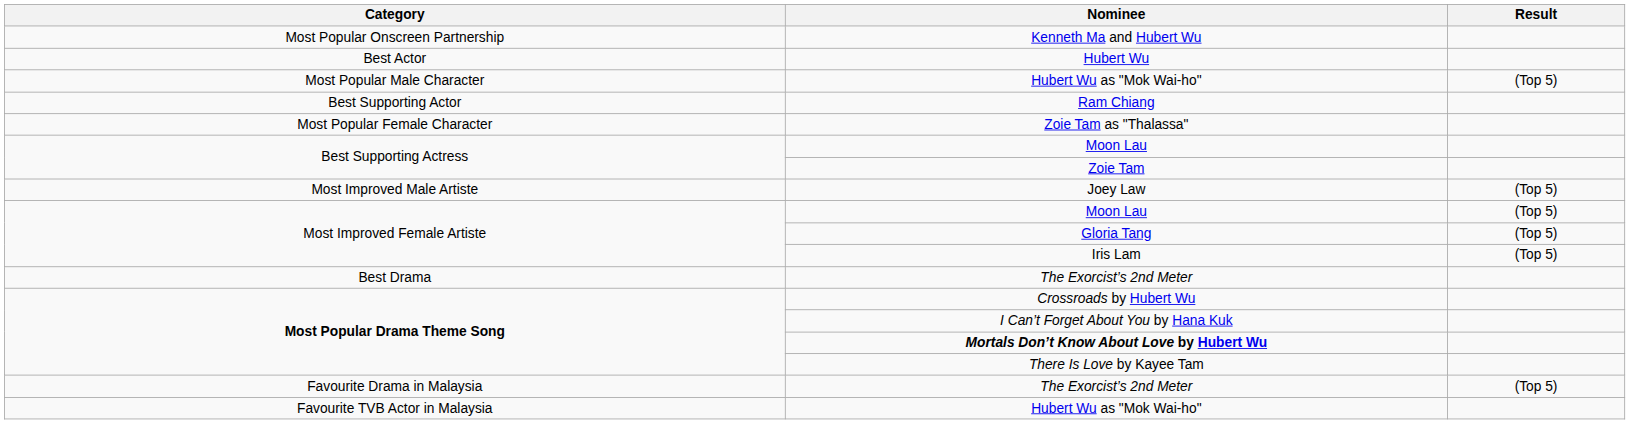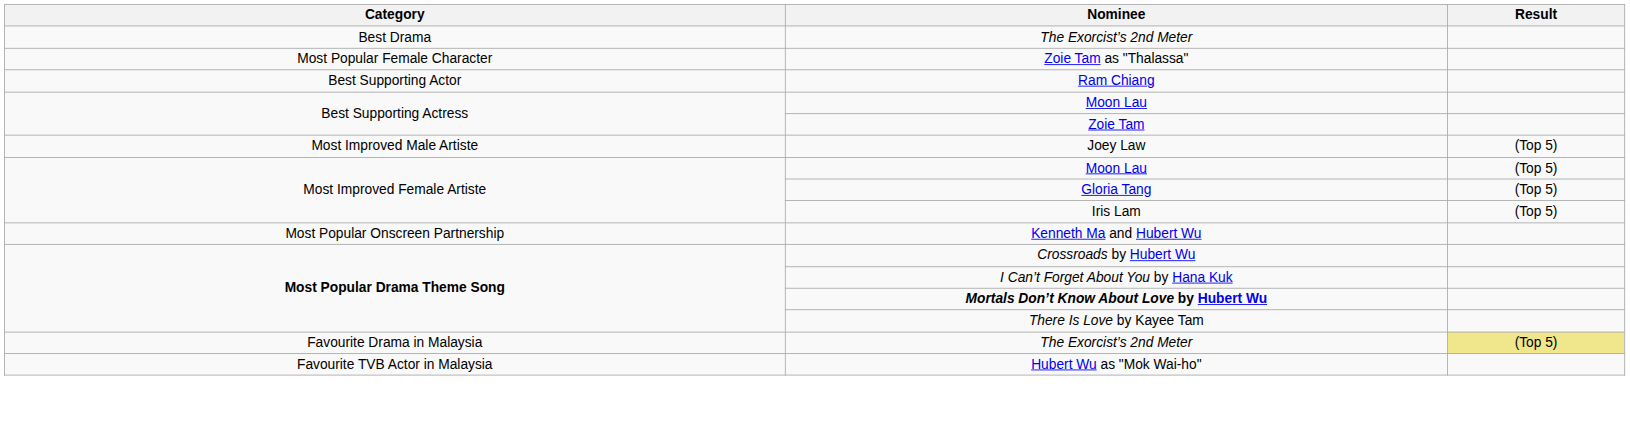rows swapped: Best Drama / The Exorcist’s 2nd Meter <-> Kenneth Ma and Hubert Wu
- row: Best Actor | Hubert Wu
- row: Most Popular Male Character | Hubert Wu as "Mok Wai-ho" | (Top 5)
rows swapped: Zoie Tam as "Thalassa" <-> Ram Chiang
Favourite Drama in Malaysia / The Exorcist’s 2nd Meter | Result: no background -> khaki background
